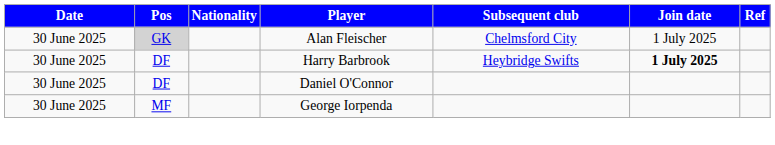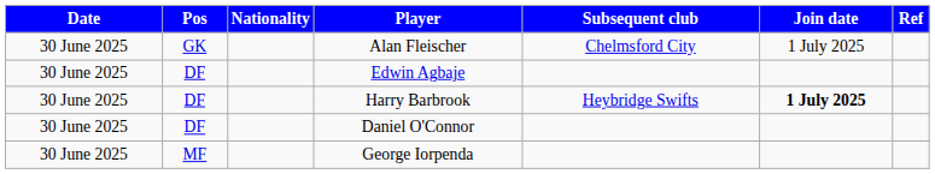Alan Fleischer | Pos: lightgrey background -> no background
+ row: 30 June 2025 | DF | Edwin Agbaje
